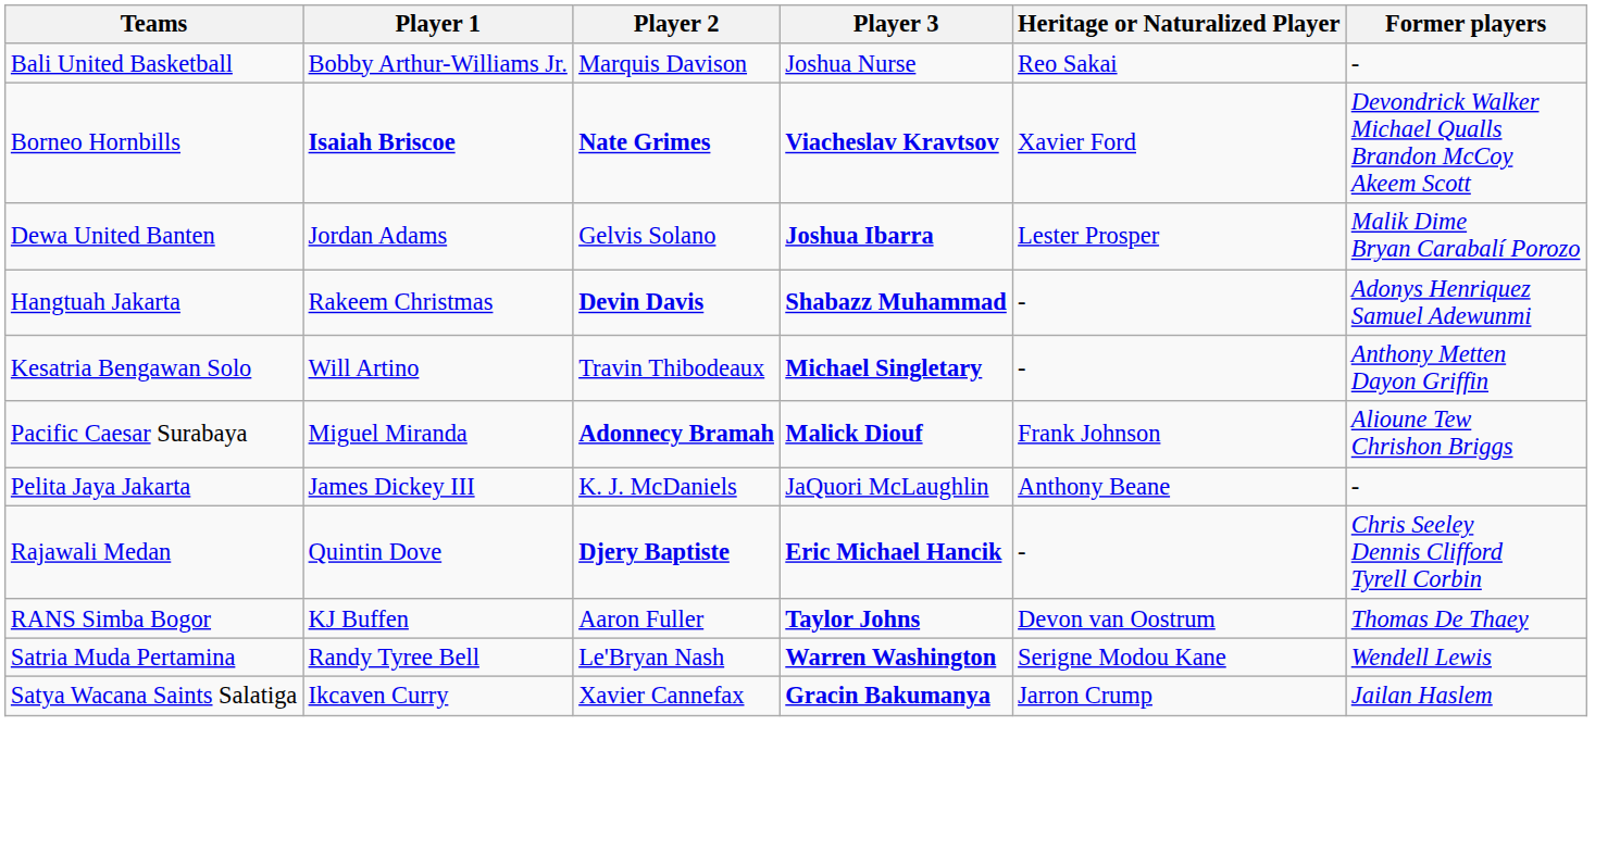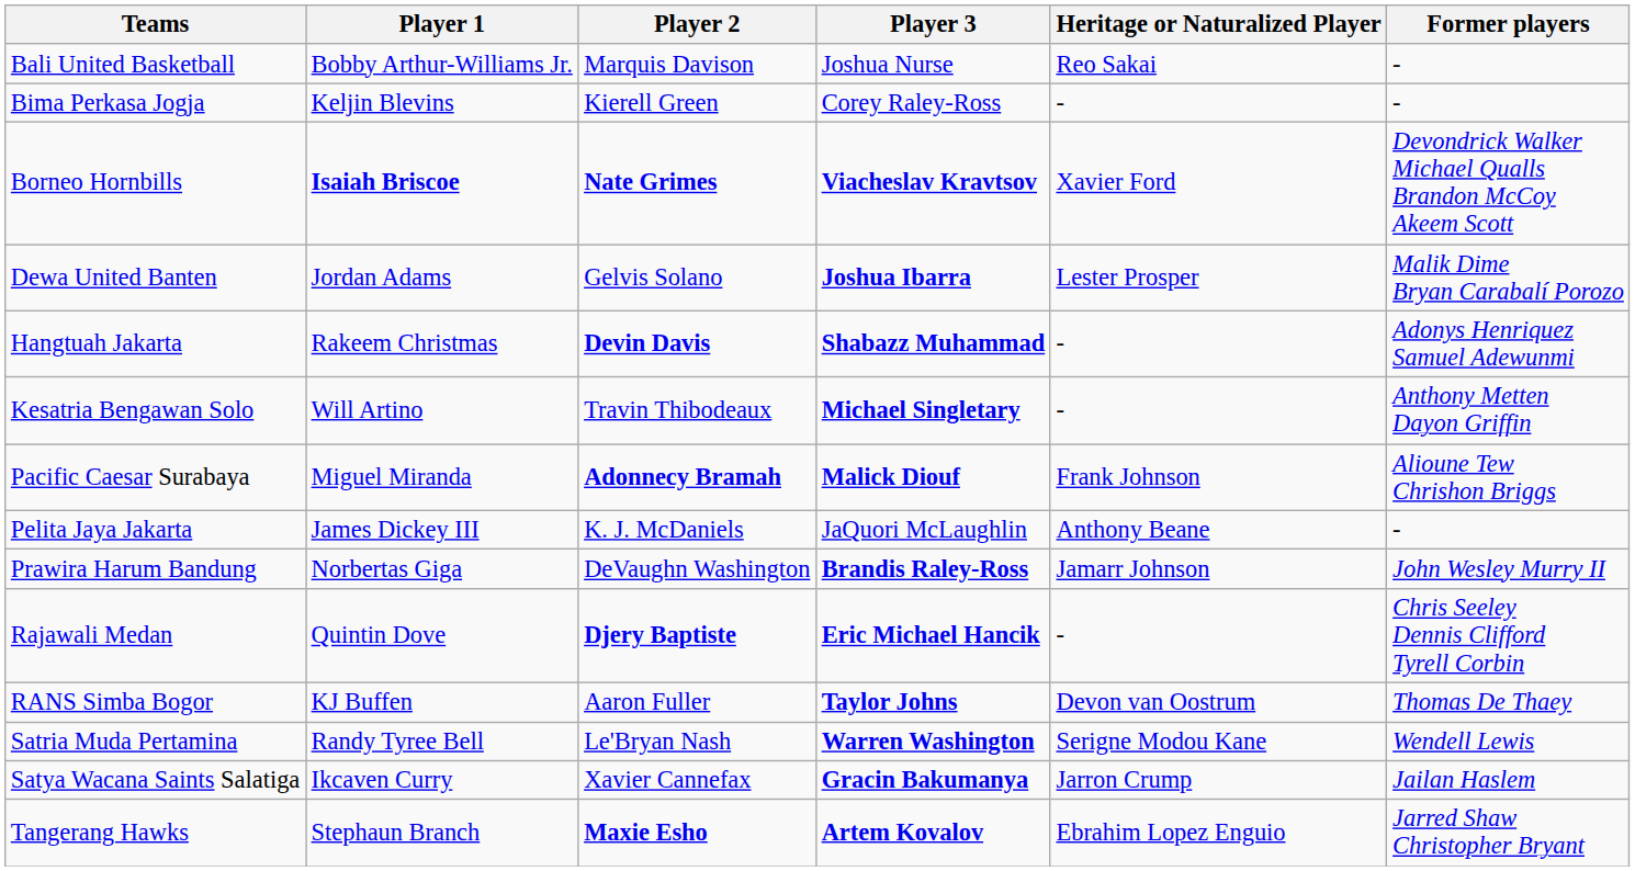+ row: Bima Perkasa Jogja | Keljin Blevins | Kierell Green | Corey Raley-Ross | - | -
+ row: Prawira Harum Bandung | Norbertas Giga | DeVaughn Washington | Brandis Raley-Ross | Jamarr Johnson | John Wesley Murry II
+ row: Tangerang Hawks | Stephaun Branch | Maxie Esho | Artem Kovalov | Ebrahim Lopez Enguio | Jarred Shaw Christopher Bryant
